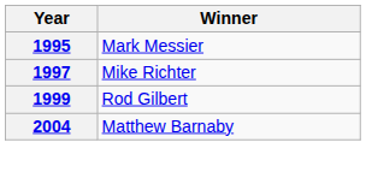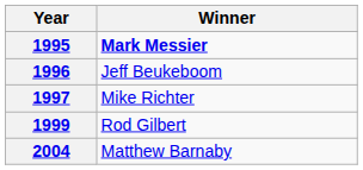1995 | Winner: normal -> bold
+ row: 1996 | Jeff Beukeboom
